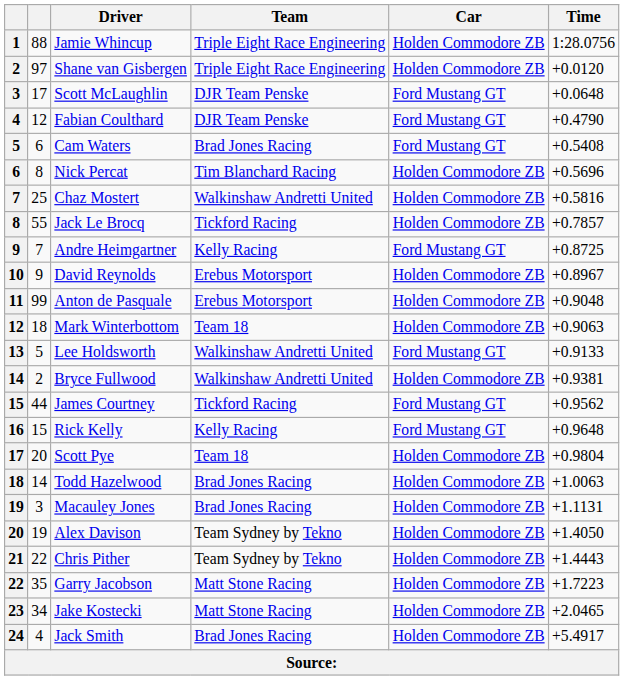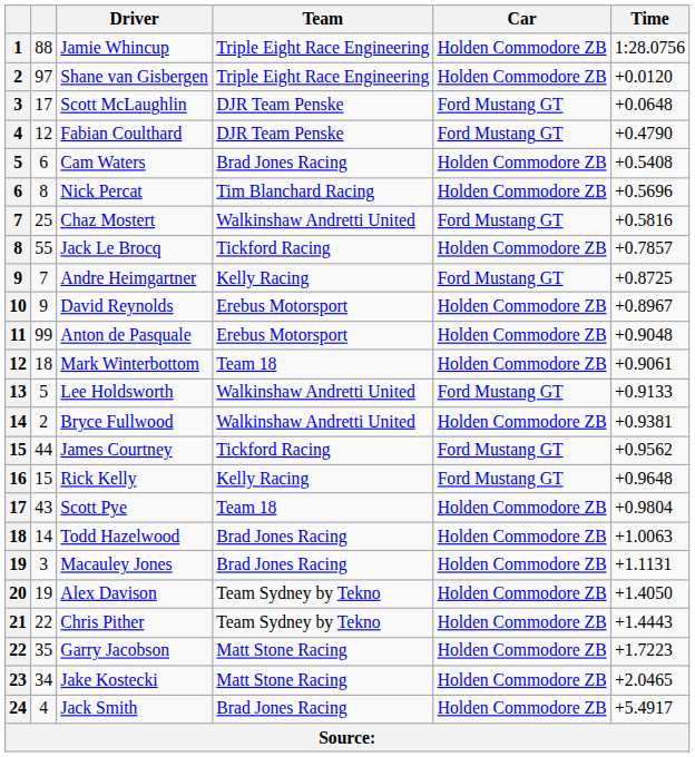Cam Waters | Car: Ford Mustang GT -> Holden Commodore ZB
Chaz Mostert | Car: Holden Commodore ZB -> Ford Mustang GT
Mark Winterbottom | Time: +0.9063 -> +0.9061
Scott Pye | column 2: 20 -> 43
